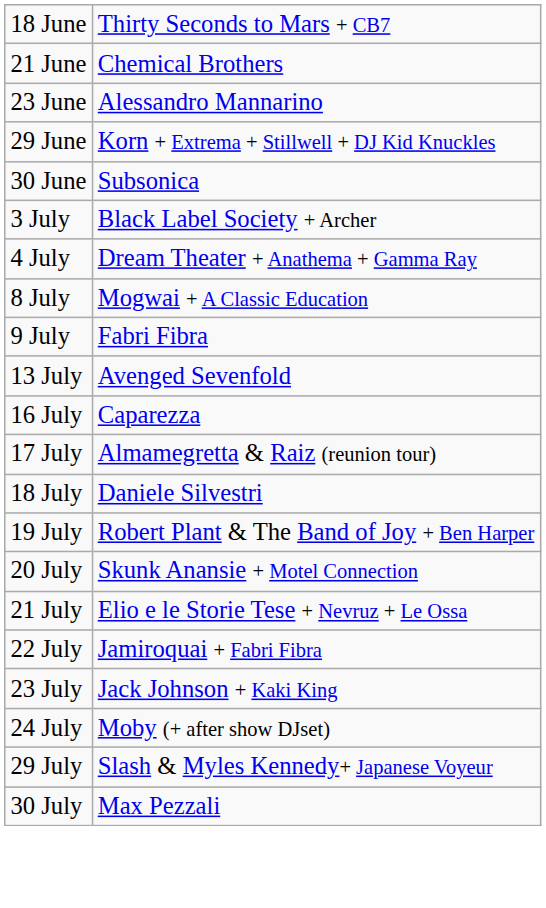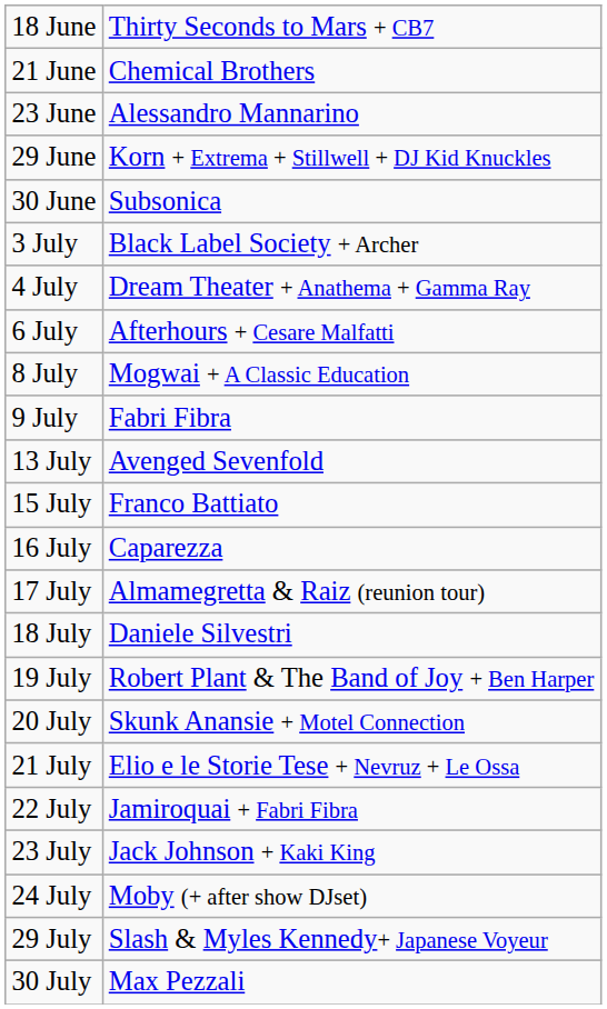+ row: 6 July | Afterhours + Cesare Malfatti
+ row: 15 July | Franco Battiato
